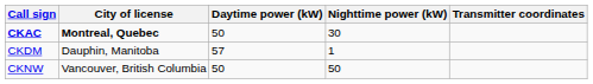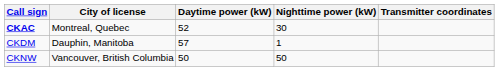CKAC | City of license: bold -> normal
CKAC | Daytime power (kW): 50 -> 52
